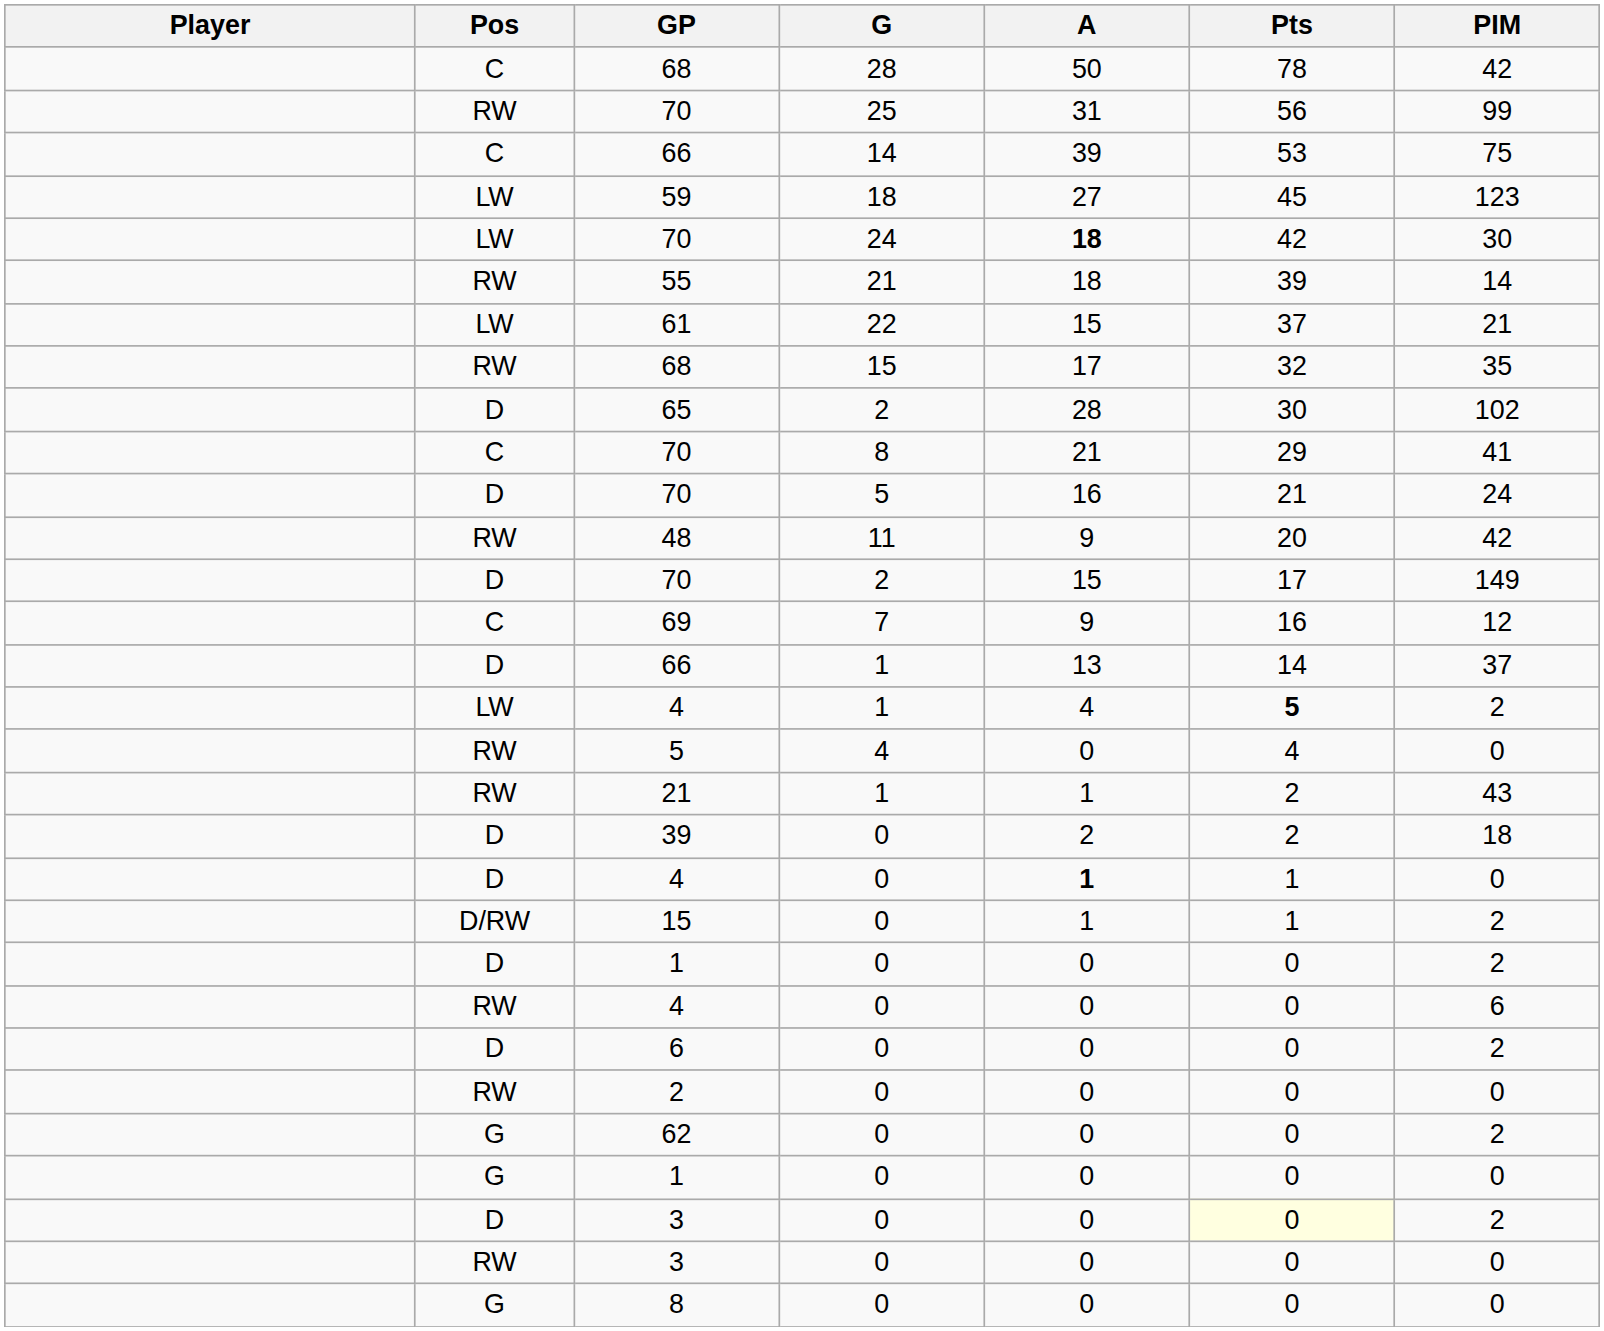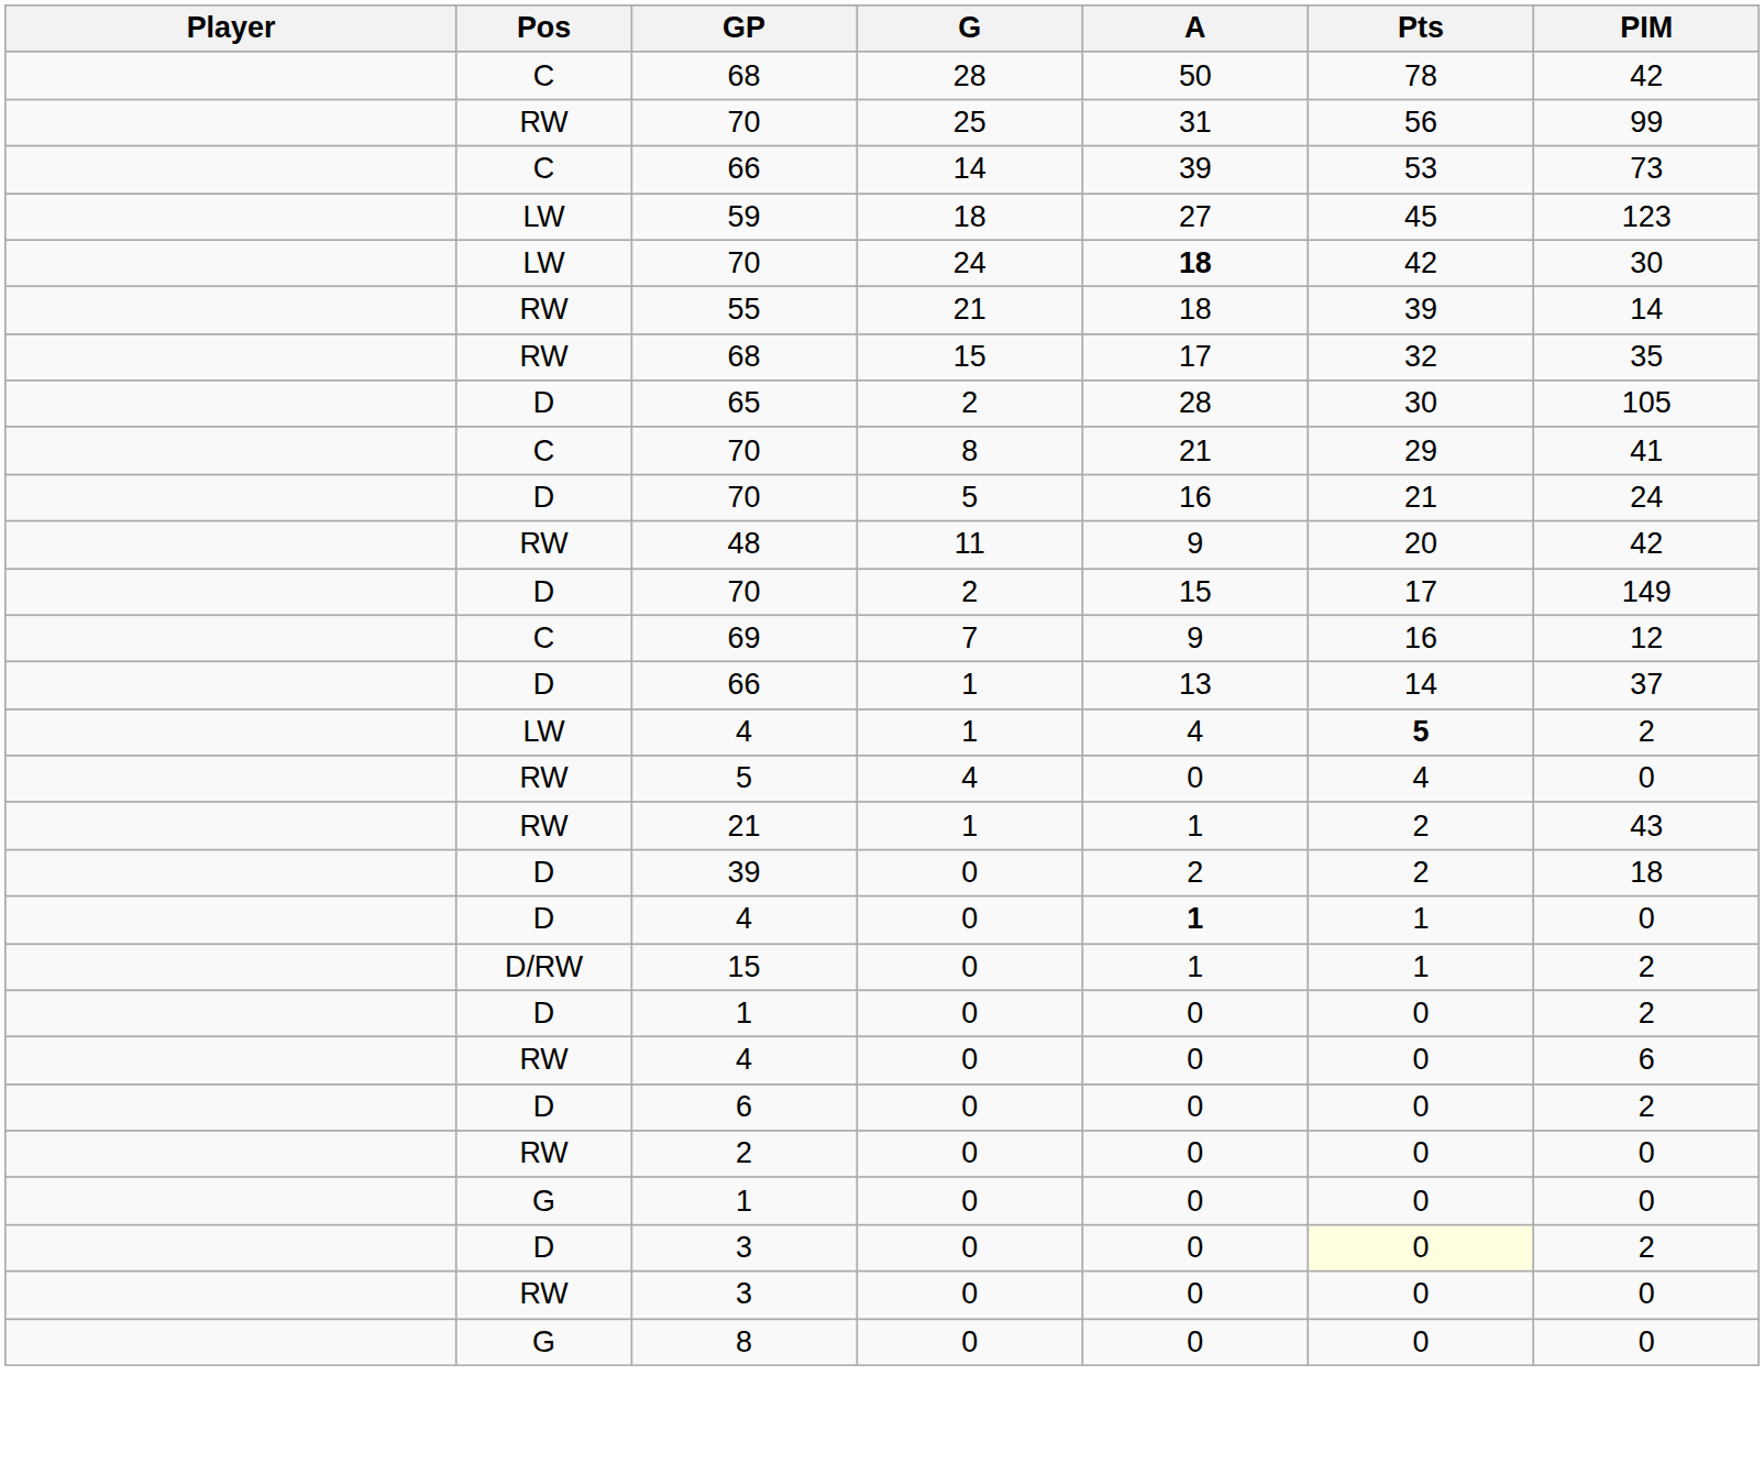C / 66 | PIM: 75 -> 73
- row: LW | 61 | 22 | 15 | 37 | 21
65 | PIM: 102 -> 105
- row: G | 62 | 0 | 0 | 0 | 2
